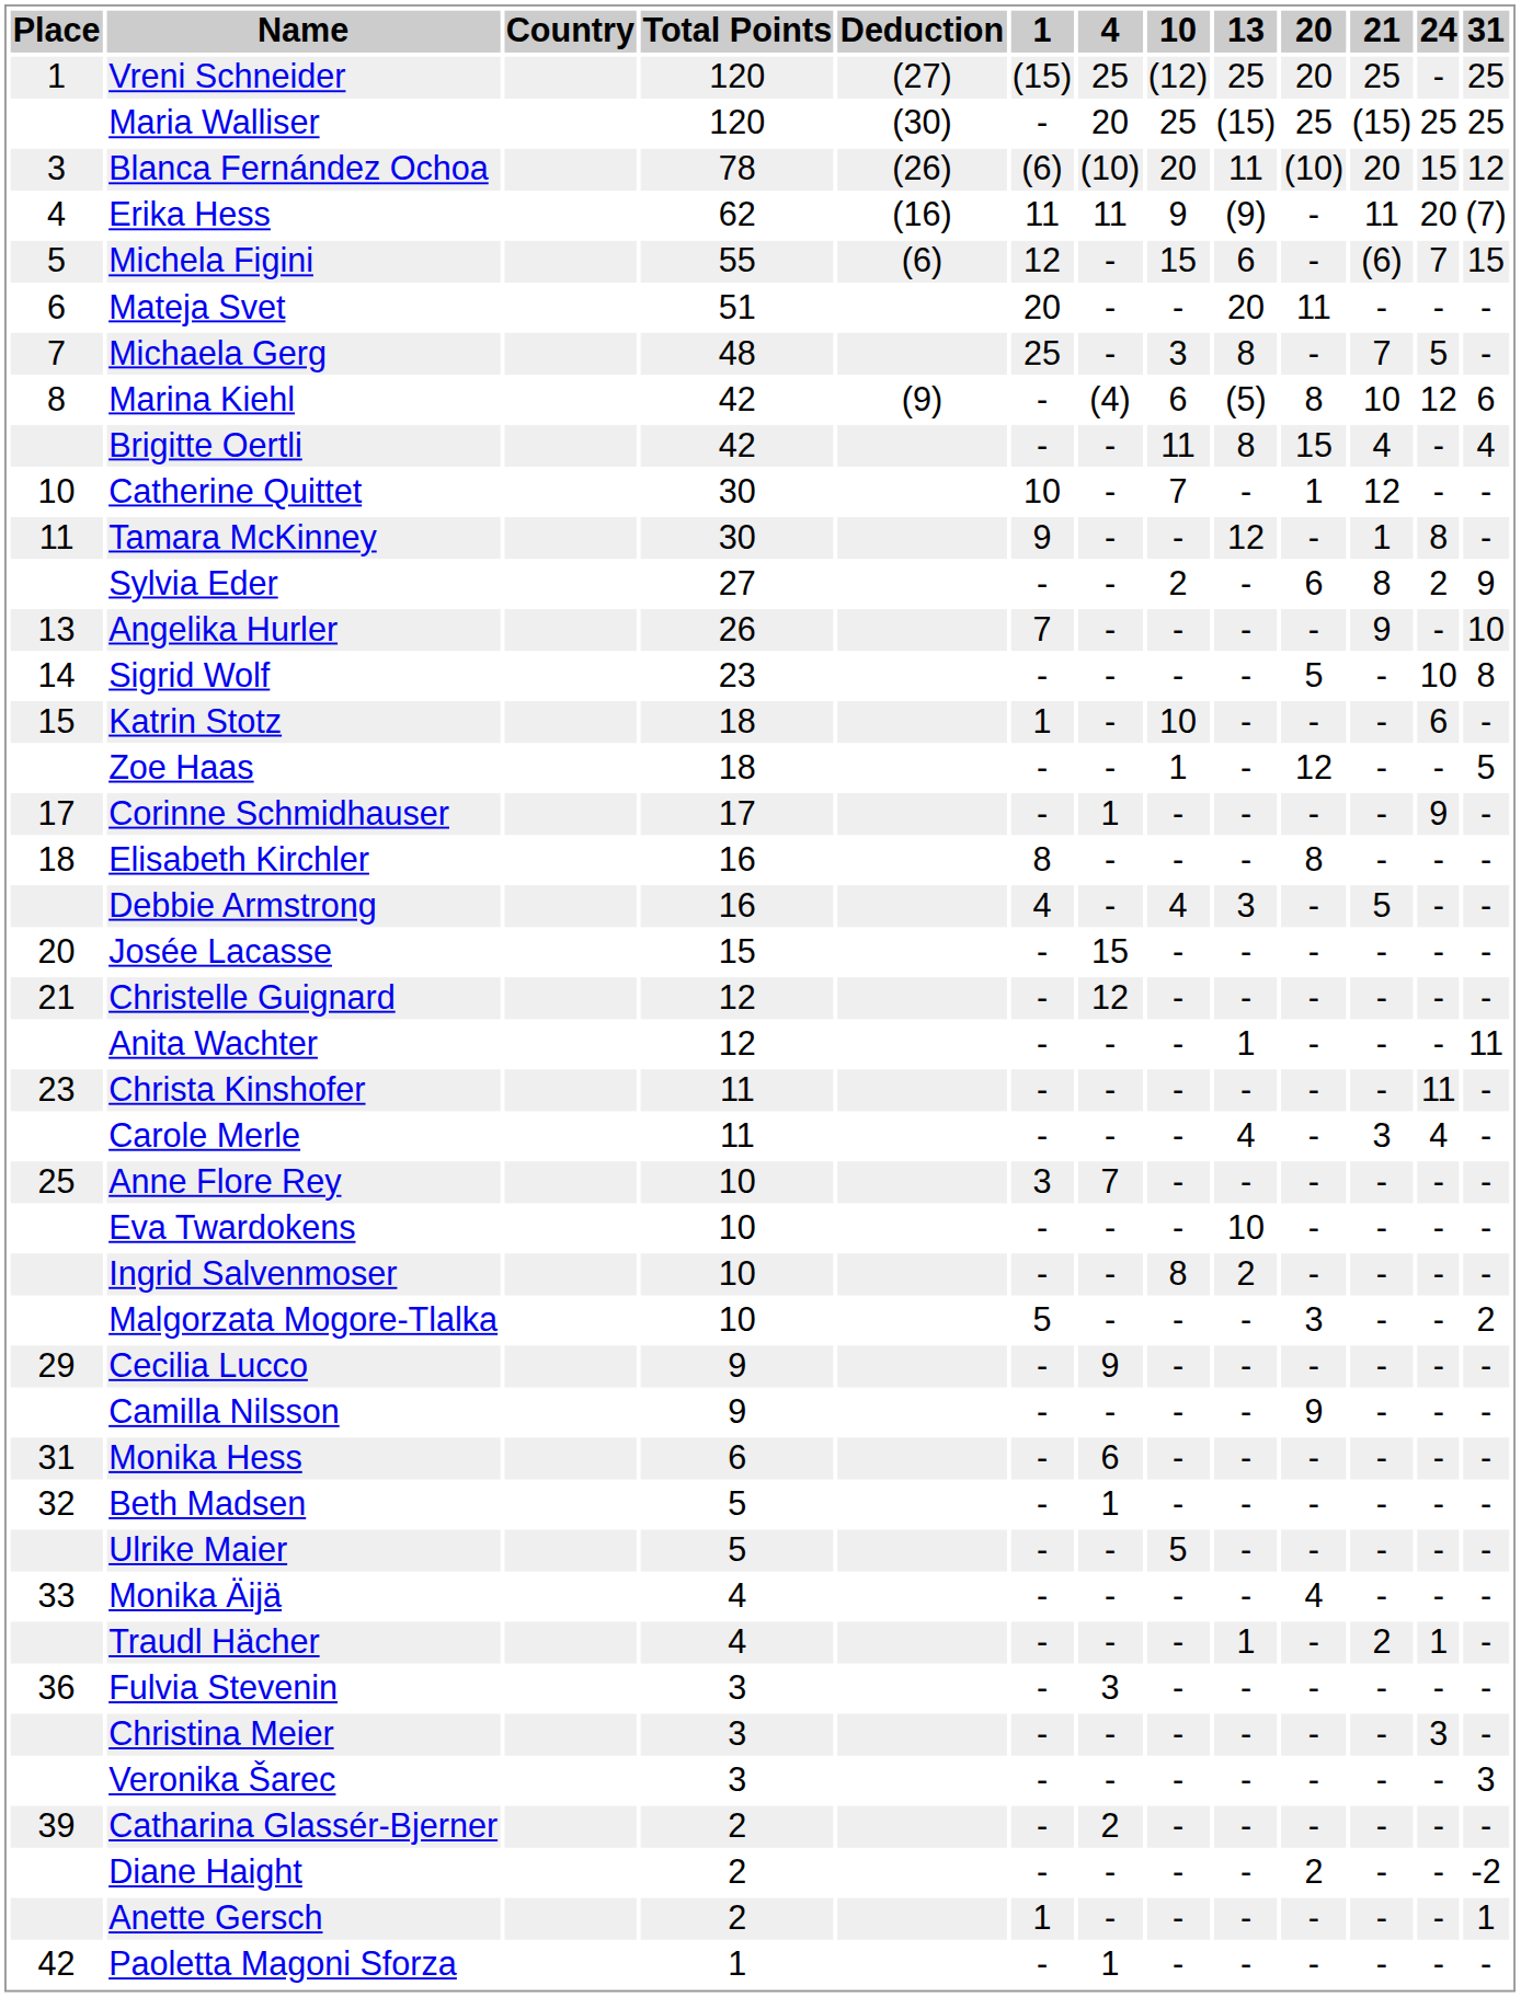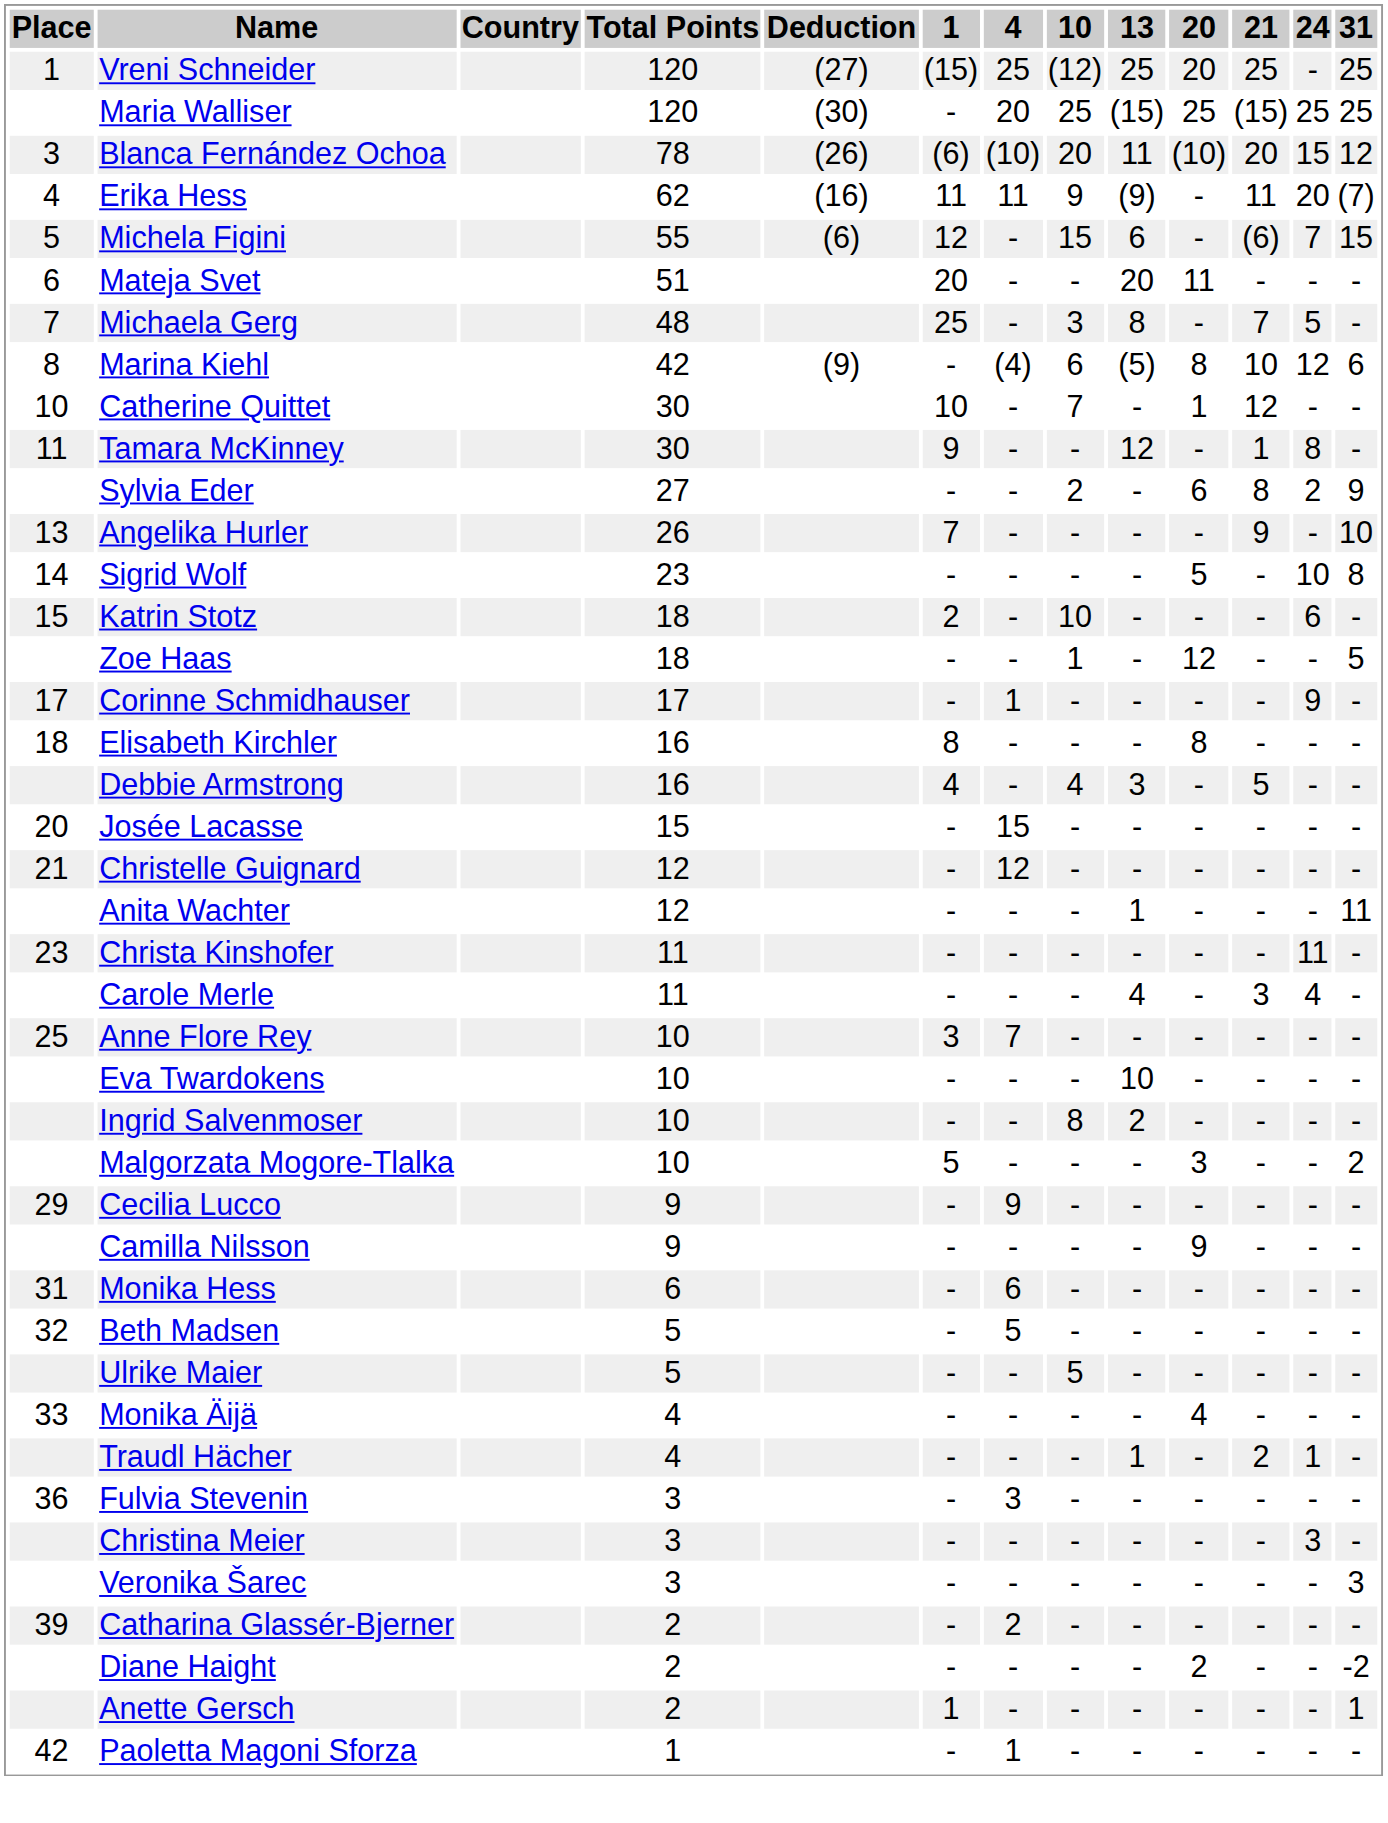- row: Brigitte Oertli | 42 | - | - | 11 | 8 | 15 | 4 | - | 4
Katrin Stotz | 1: 1 -> 2
Beth Madsen | 4: 1 -> 5
